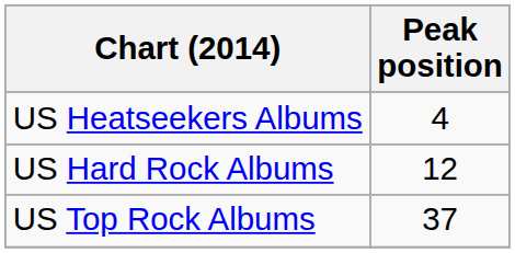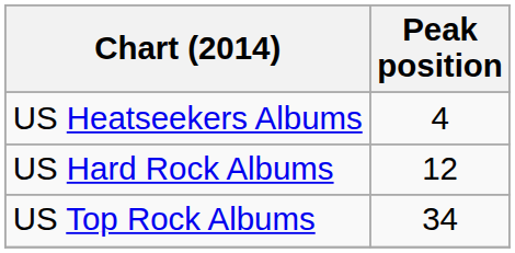US Top Rock Albums | Peak position: 37 -> 34
